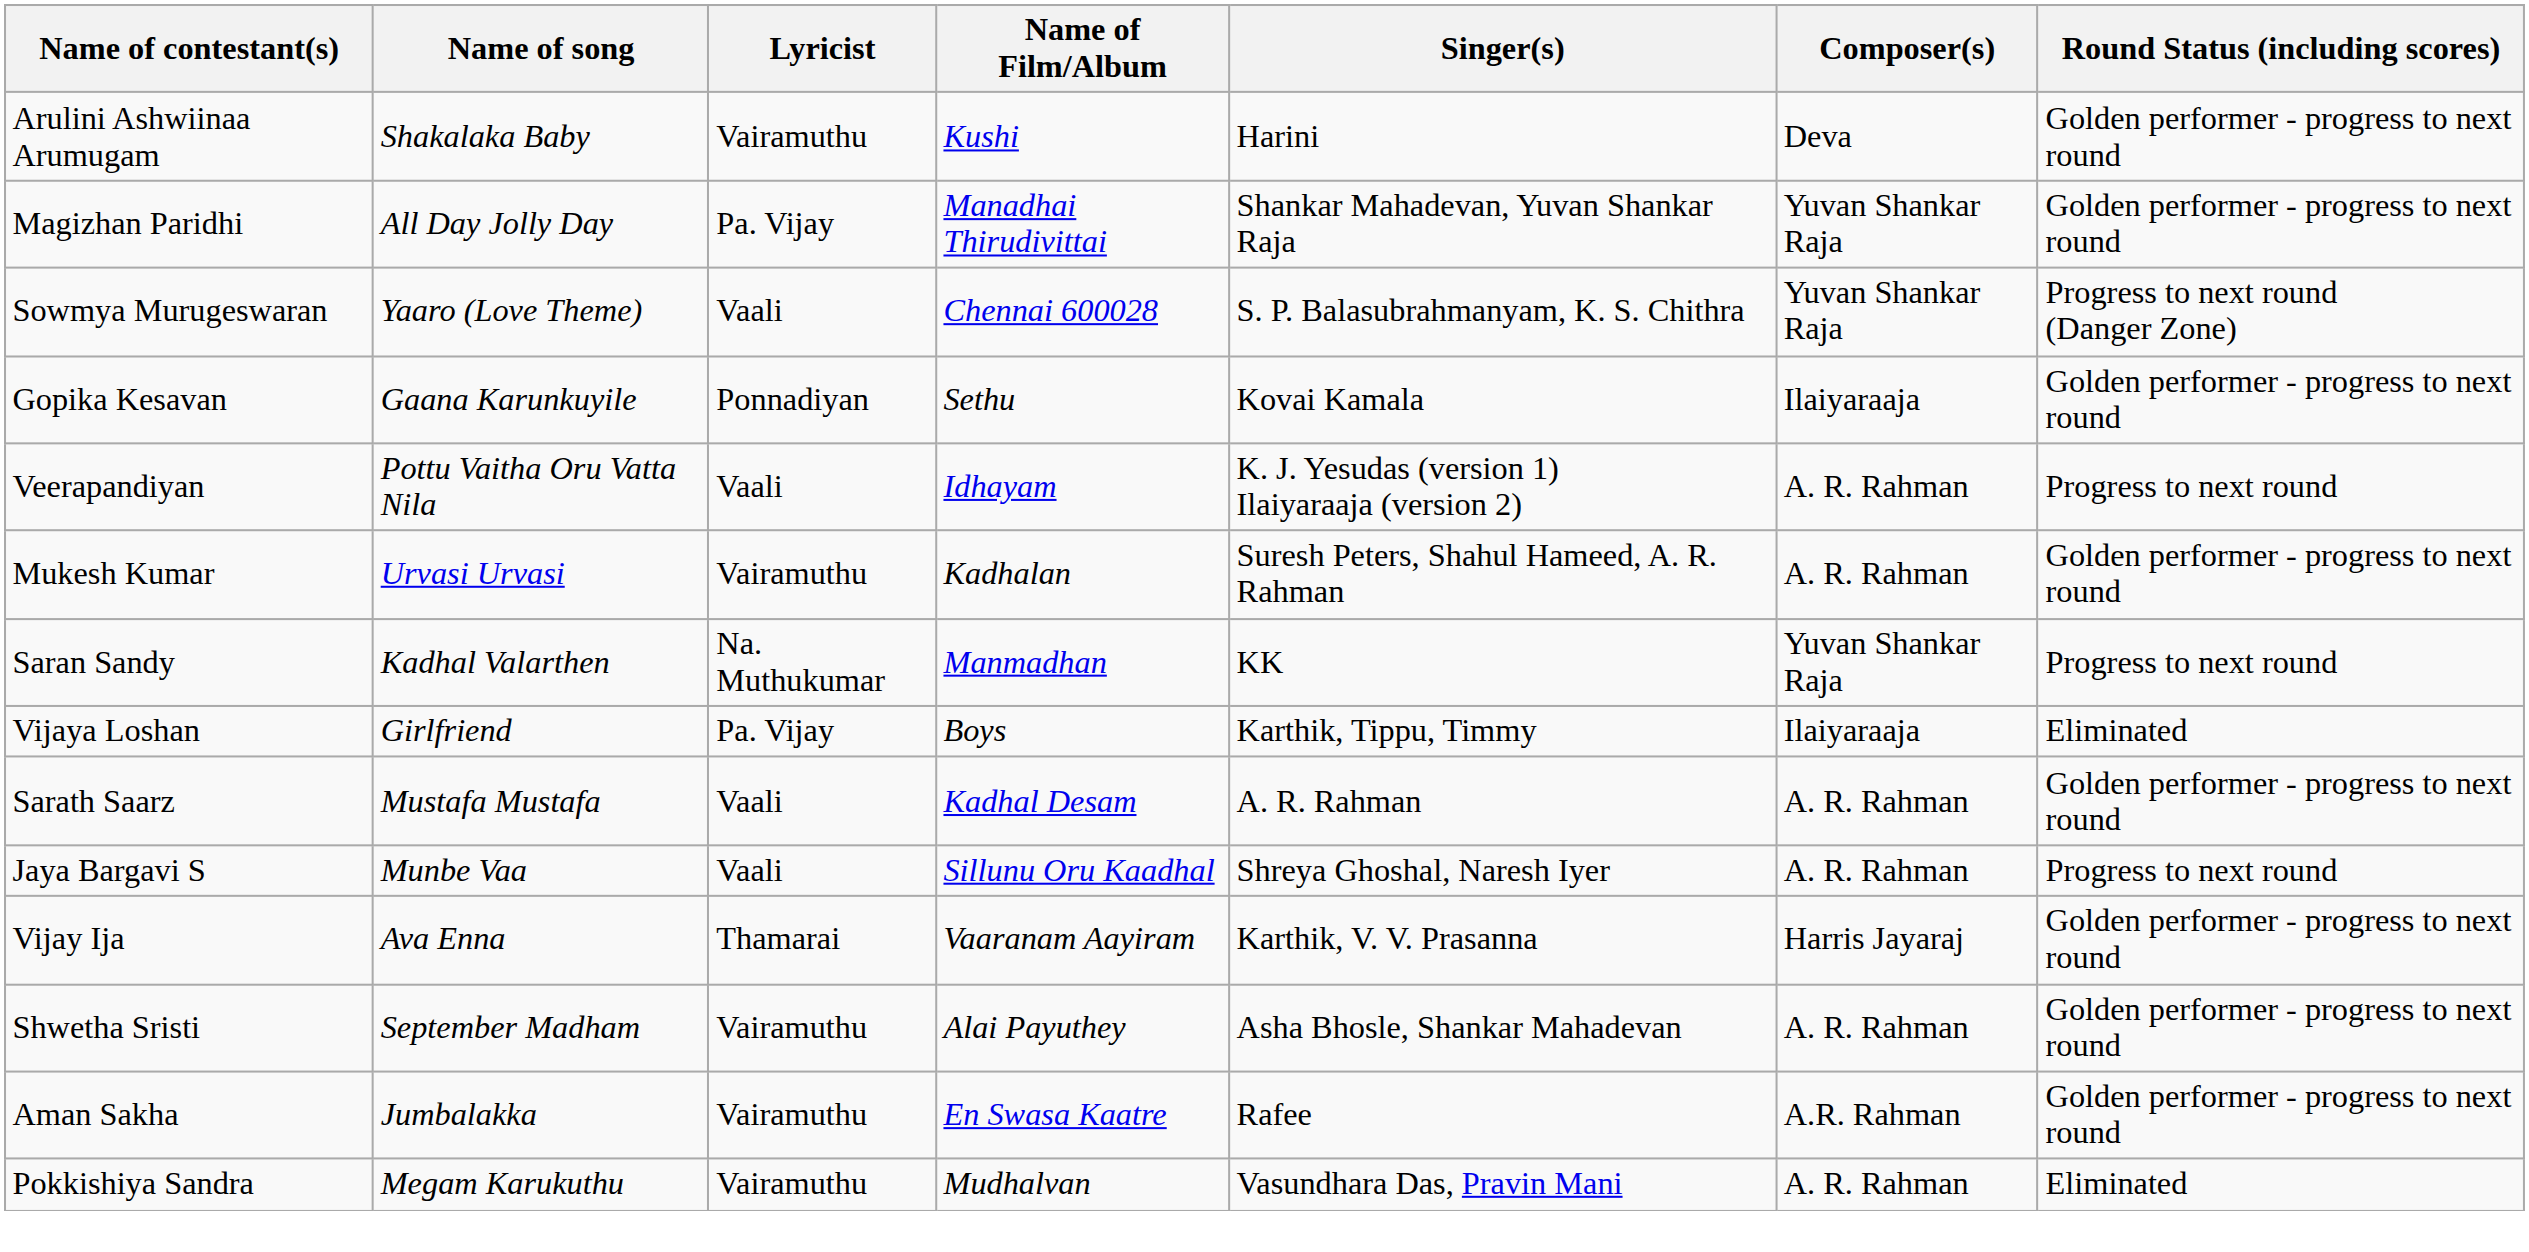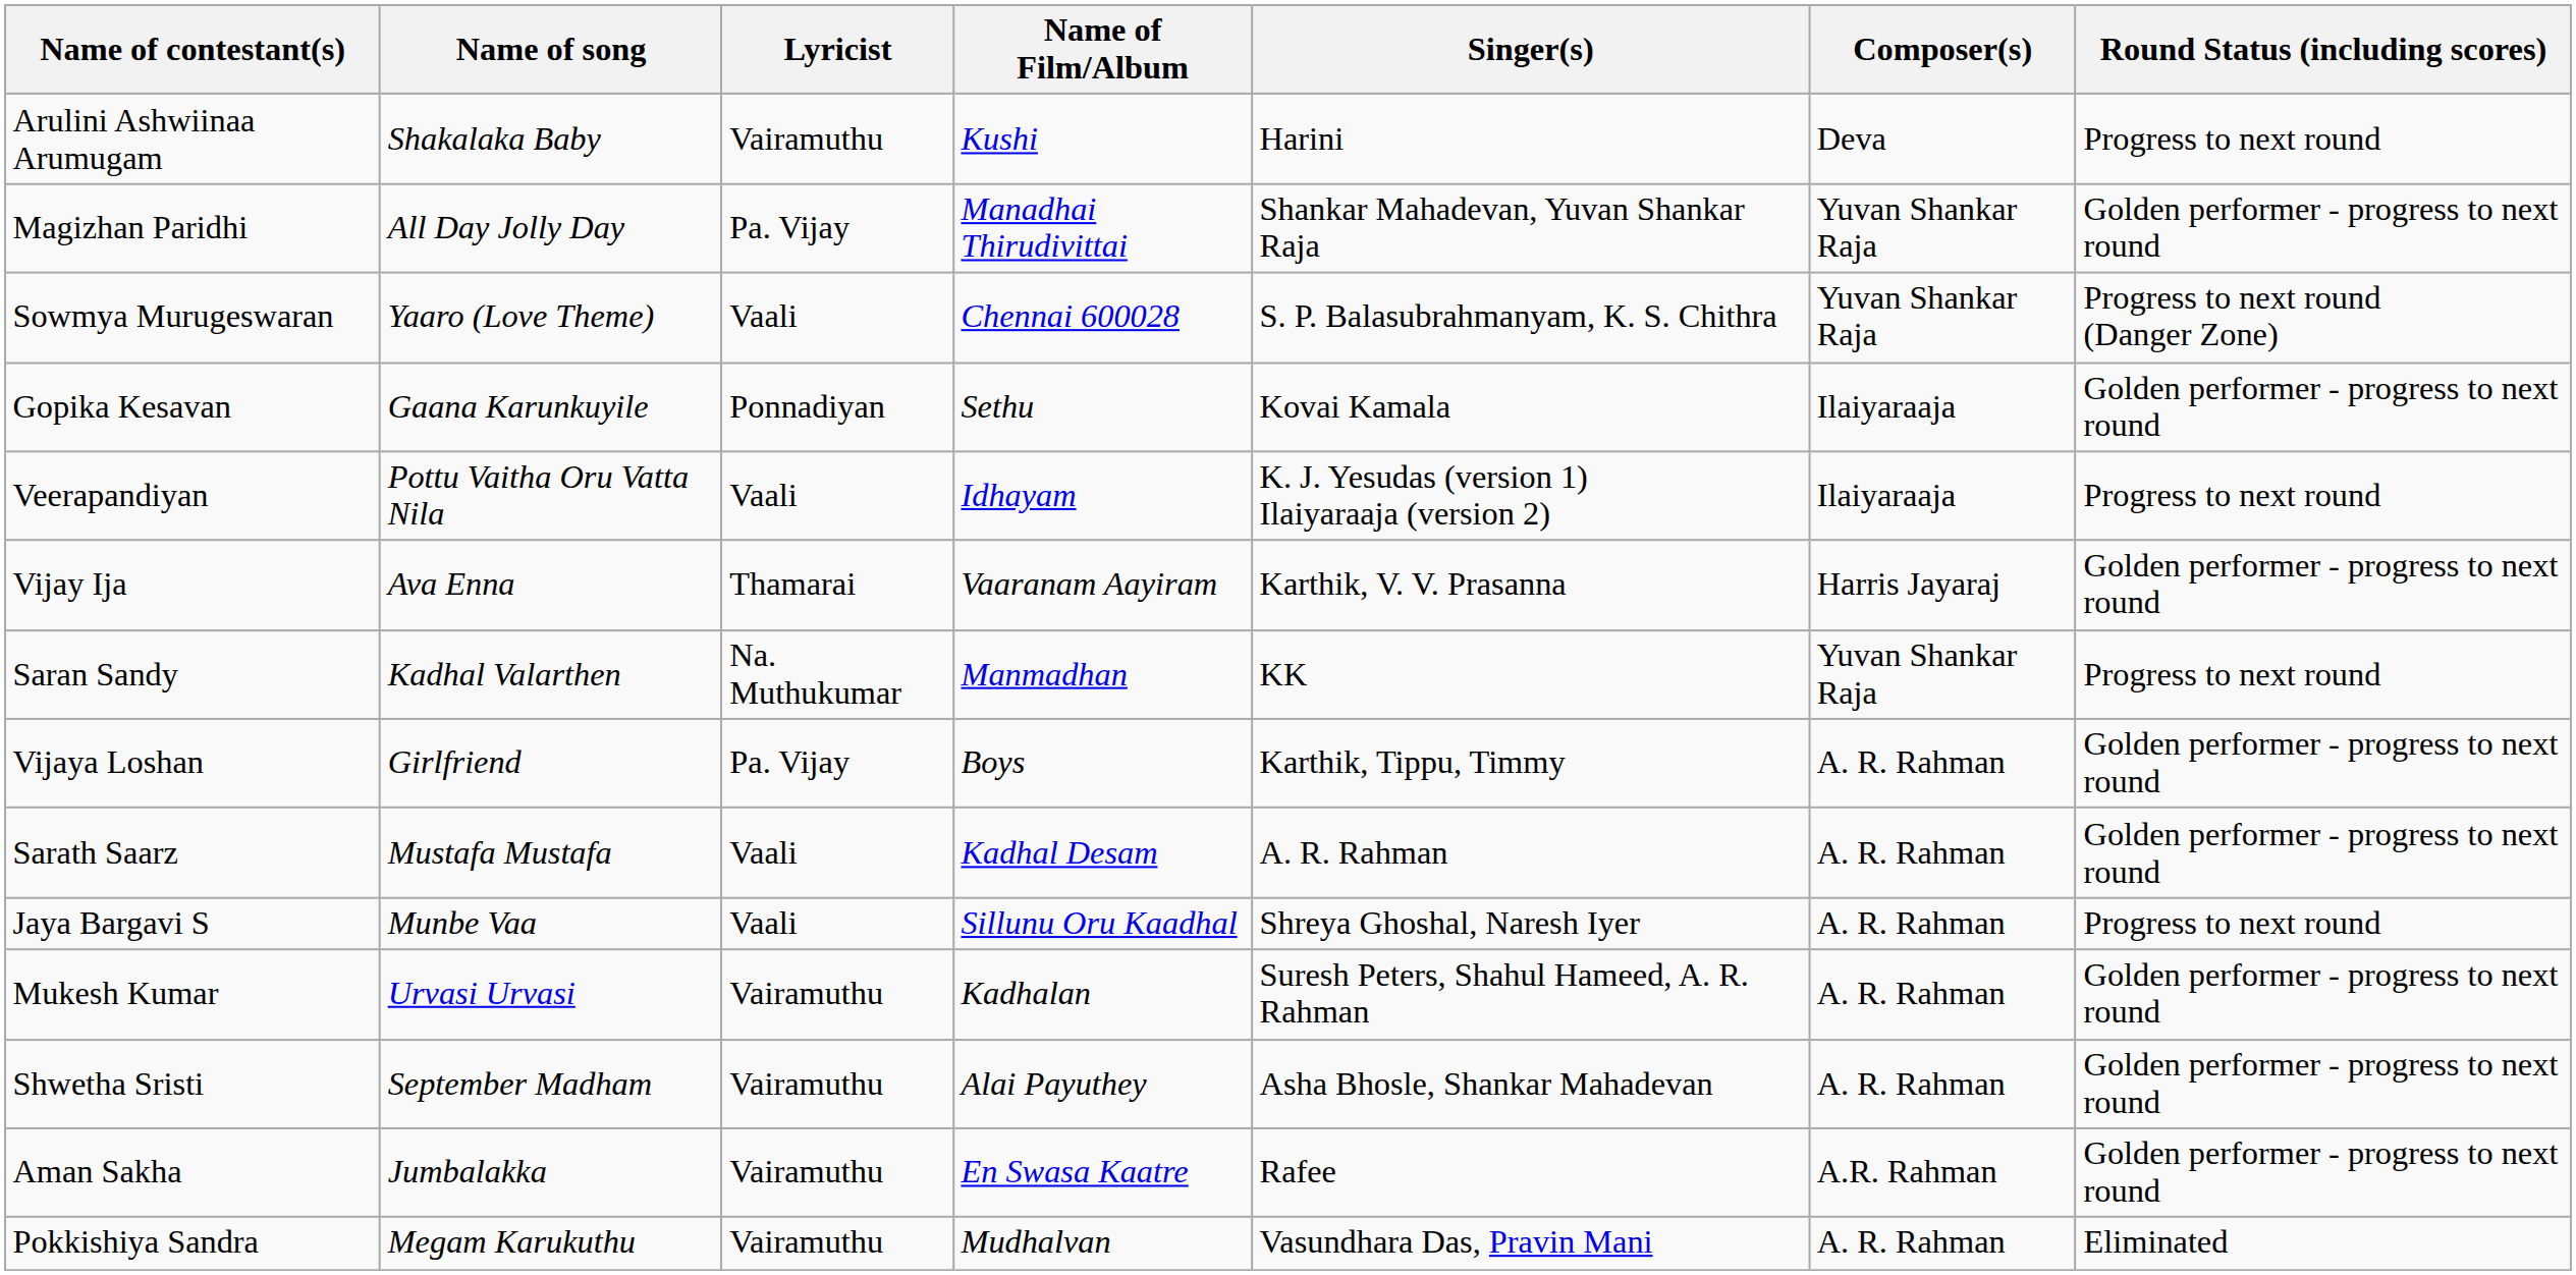Arulini Ashwiinaa Arumugam | Round Status (including scores): Golden performer - progress to next round -> Progress to next round
Veerapandiyan | Composer(s): A. R. Rahman -> Ilaiyaraaja
rows swapped: Mukesh Kumar <-> Vijay Ija
Vijaya Loshan | Composer(s): Ilaiyaraaja -> A. R. Rahman
Vijaya Loshan | Round Status (including scores): Eliminated -> Golden performer - progress to next round
